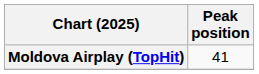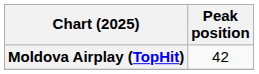Moldova Airplay (TopHit) | Peak position: 41 -> 42
